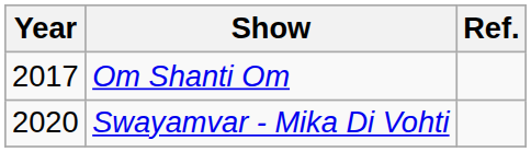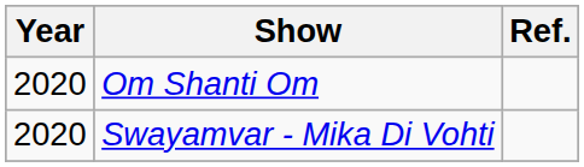Om Shanti Om | Year: 2017 -> 2020
